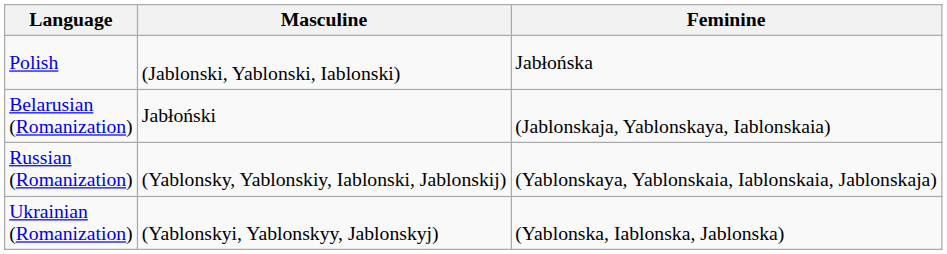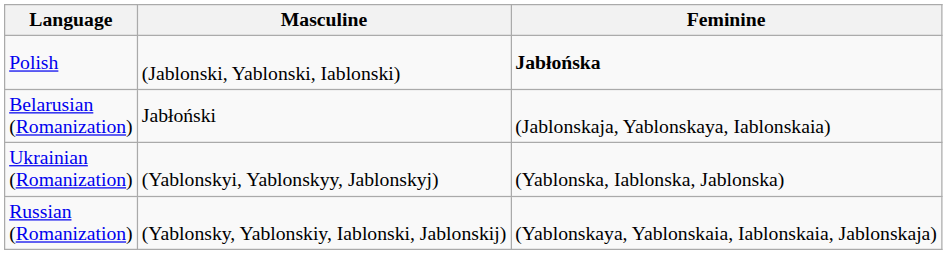Polish | Feminine: normal -> bold
rows swapped: Russian (Romanization) <-> Ukrainian (Romanization)
